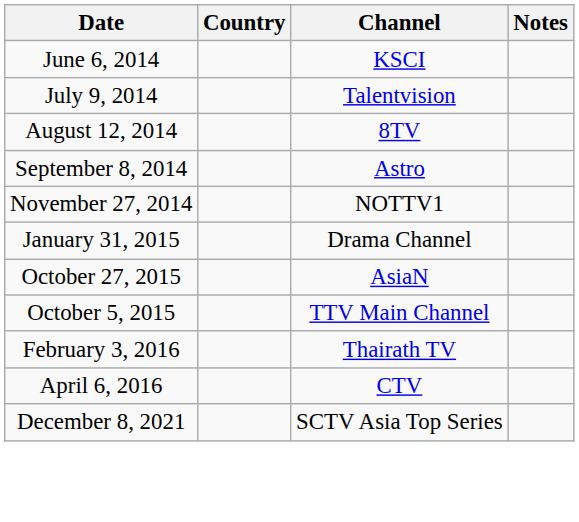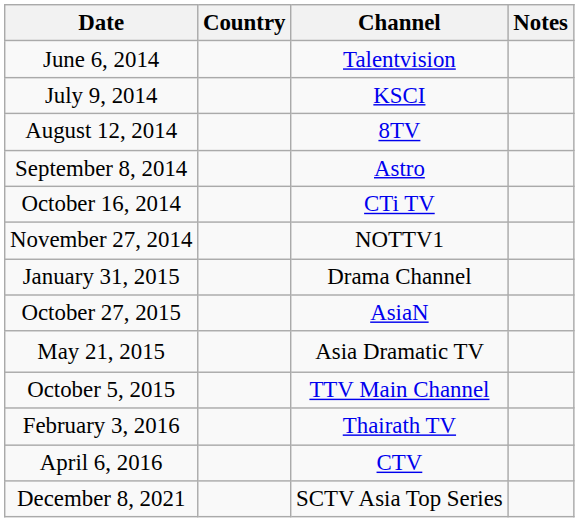June 6, 2014 | Channel: KSCI -> Talentvision
July 9, 2014 | Channel: Talentvision -> KSCI
+ row: October 16, 2014 | CTi TV
+ row: May 21, 2015 | Asia Dramatic TV
